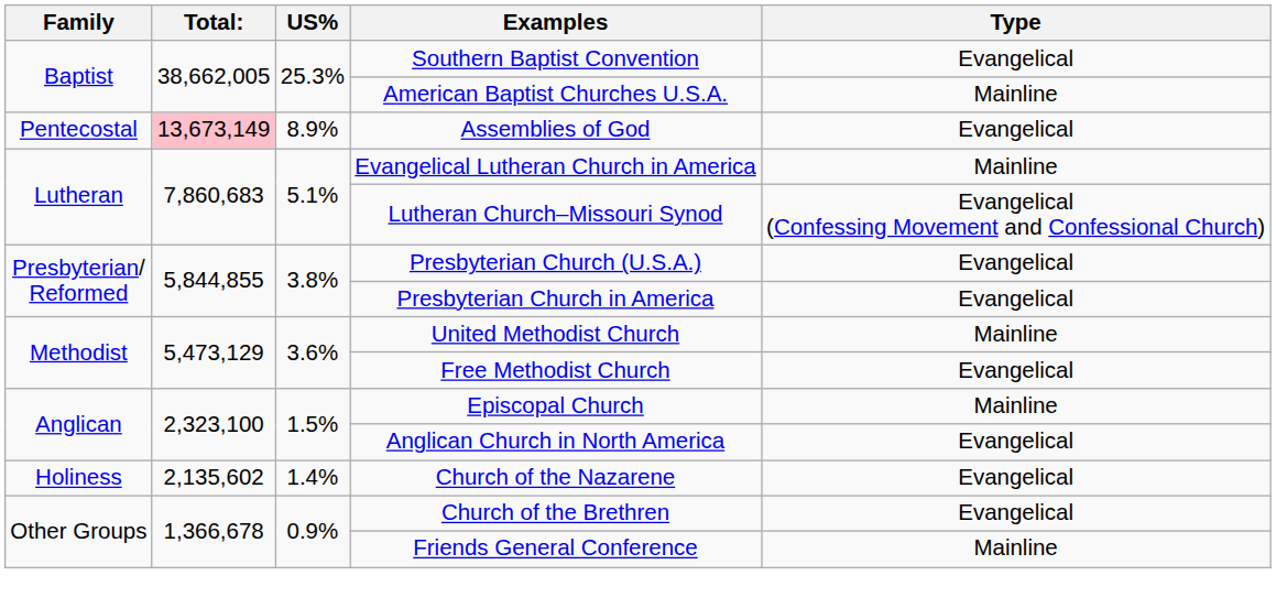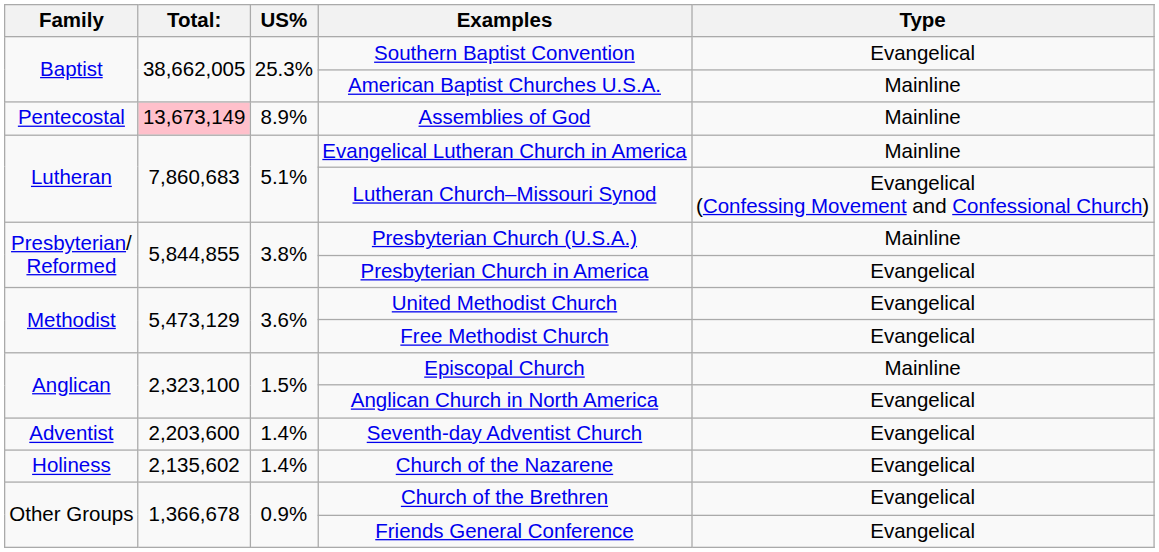Assemblies of God | Type: Evangelical -> Mainline
Presbyterian Church (U.S.A.) | Type: Evangelical -> Mainline
United Methodist Church | Type: Mainline -> Evangelical
+ row: Adventist | 2,203,600 | 1.4% | Seventh-day Adventist Church | Evangelical
Friends General Conference | Type: Mainline -> Evangelical
